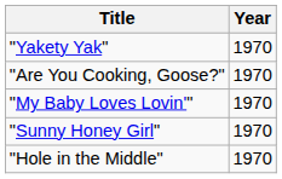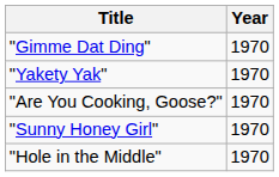+ row: "Gimme Dat Ding" | 1970
- row: "My Baby Loves Lovin'" | 1970
